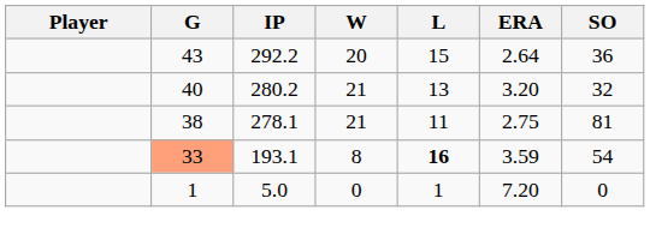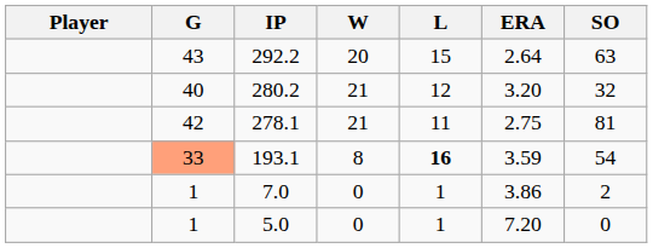292.2 | SO: 36 -> 63
280.2 | L: 13 -> 12
278.1 | G: 38 -> 42
+ row: 1 | 7.0 | 0 | 1 | 3.86 | 2
